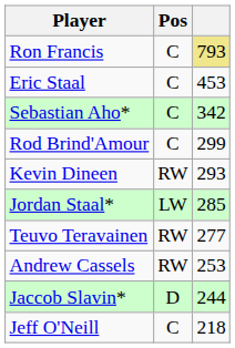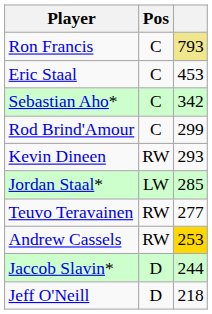Andrew Cassels | column 3: no background -> gold background
Jeff O'Neill | Pos: C -> D
